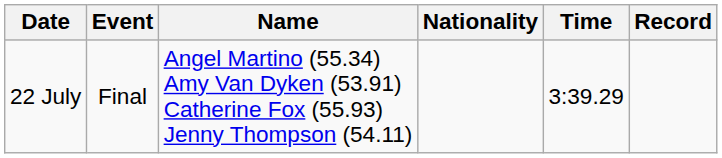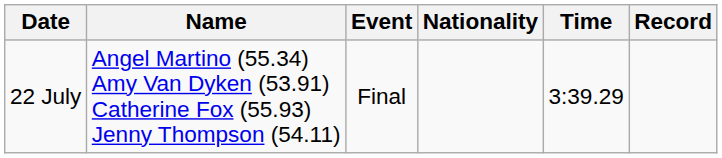columns swapped: Event <-> Name
